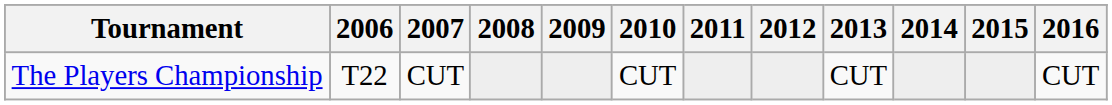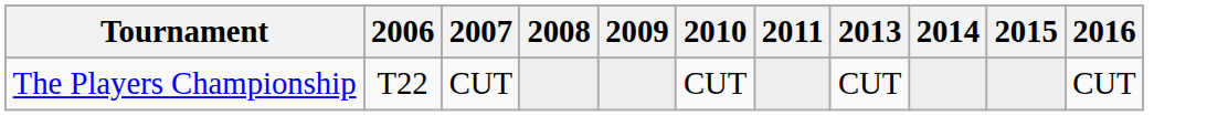- column: 2012
